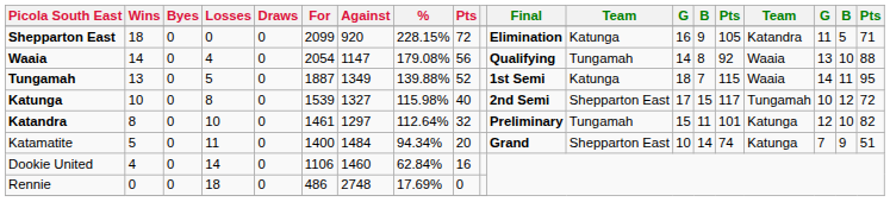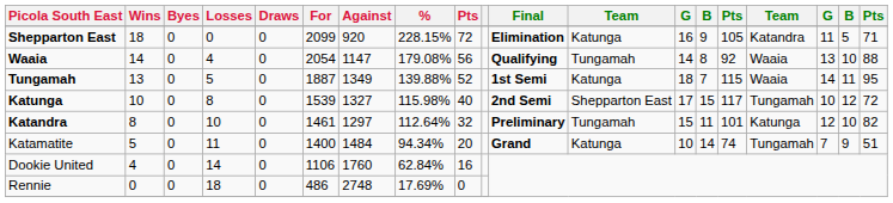Katamatite | column 12: Shepparton East -> Katunga
Katamatite | column 16: Katunga -> Tungamah
Dookie United | Against: 1460 -> 1760
